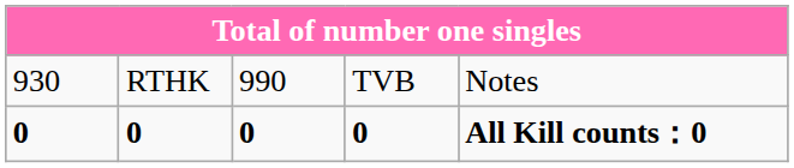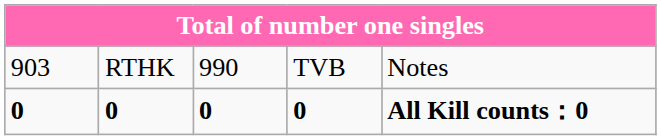RTHK | column 1: 930 -> 903
